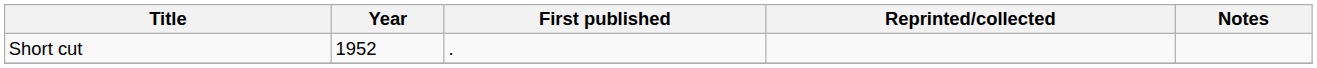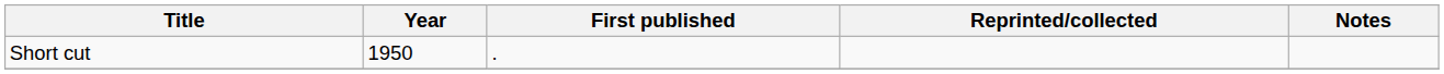Short cut | Year: 1952 -> 1950
